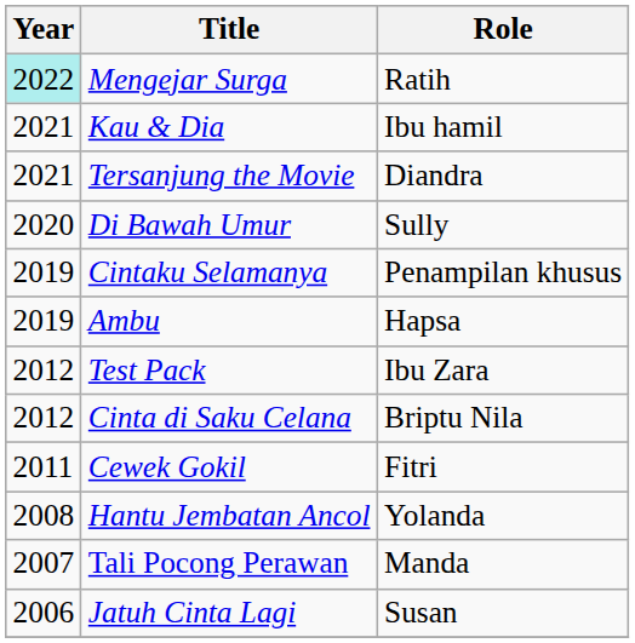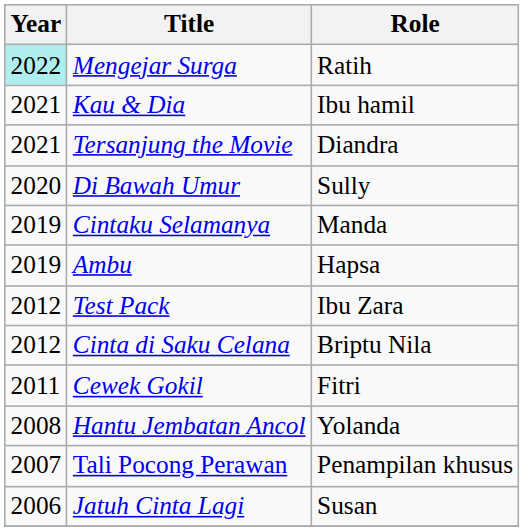Cintaku Selamanya | Role: Penampilan khusus -> Manda
Tali Pocong Perawan | Role: Manda -> Penampilan khusus
